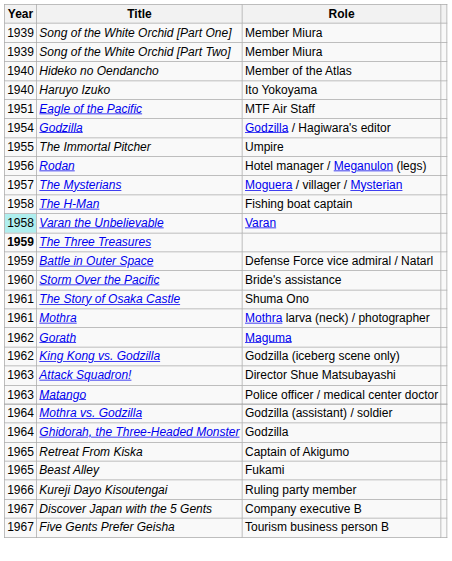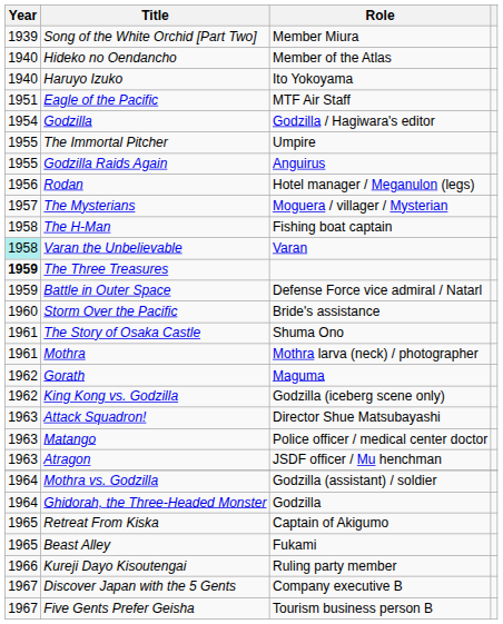- row: 1939 | Song of the White Orchid [Part One] | Member Miura
+ row: 1955 | Godzilla Raids Again | Anguirus
+ row: 1963 | Atragon | JSDF officer / Mu henchman
